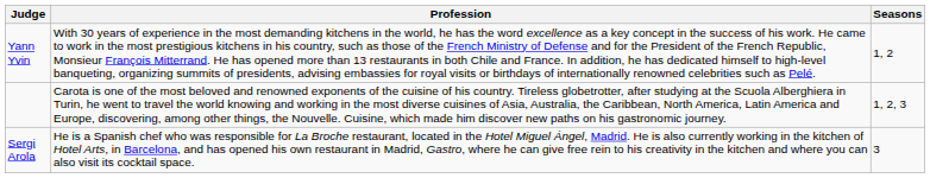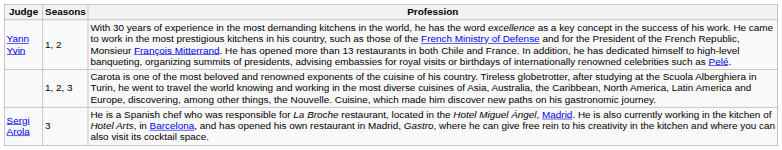columns swapped: Seasons <-> Profession
